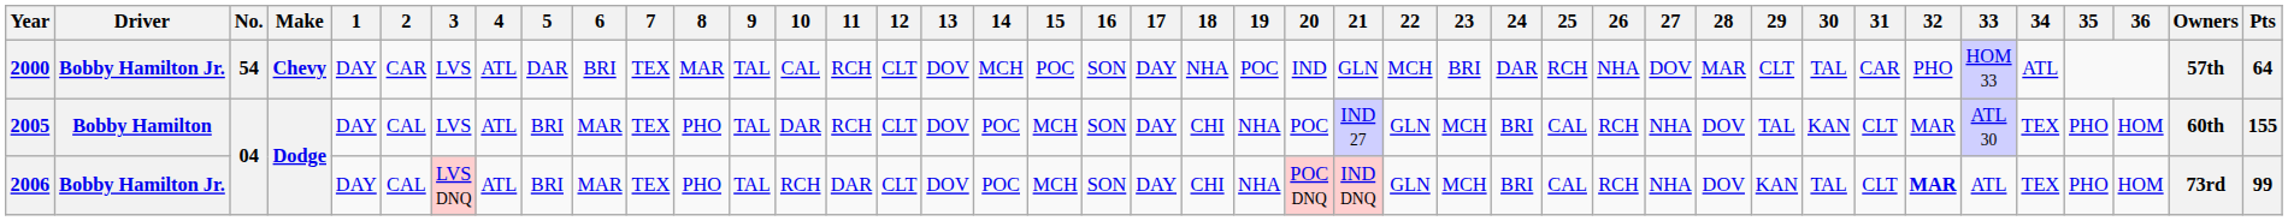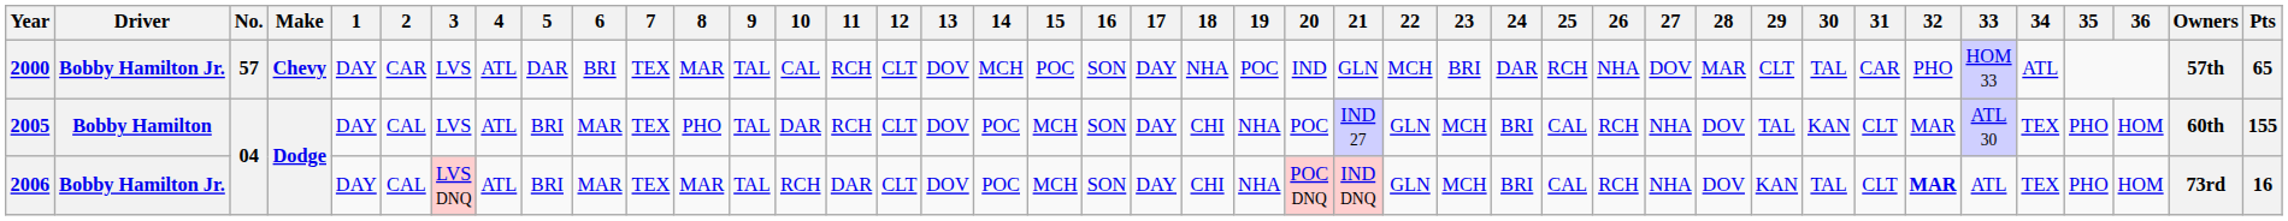2000 | No.: 54 -> 57
2000 | Pts: 64 -> 65
2006 | 8: PHO -> MAR
2006 | Pts: 99 -> 16
